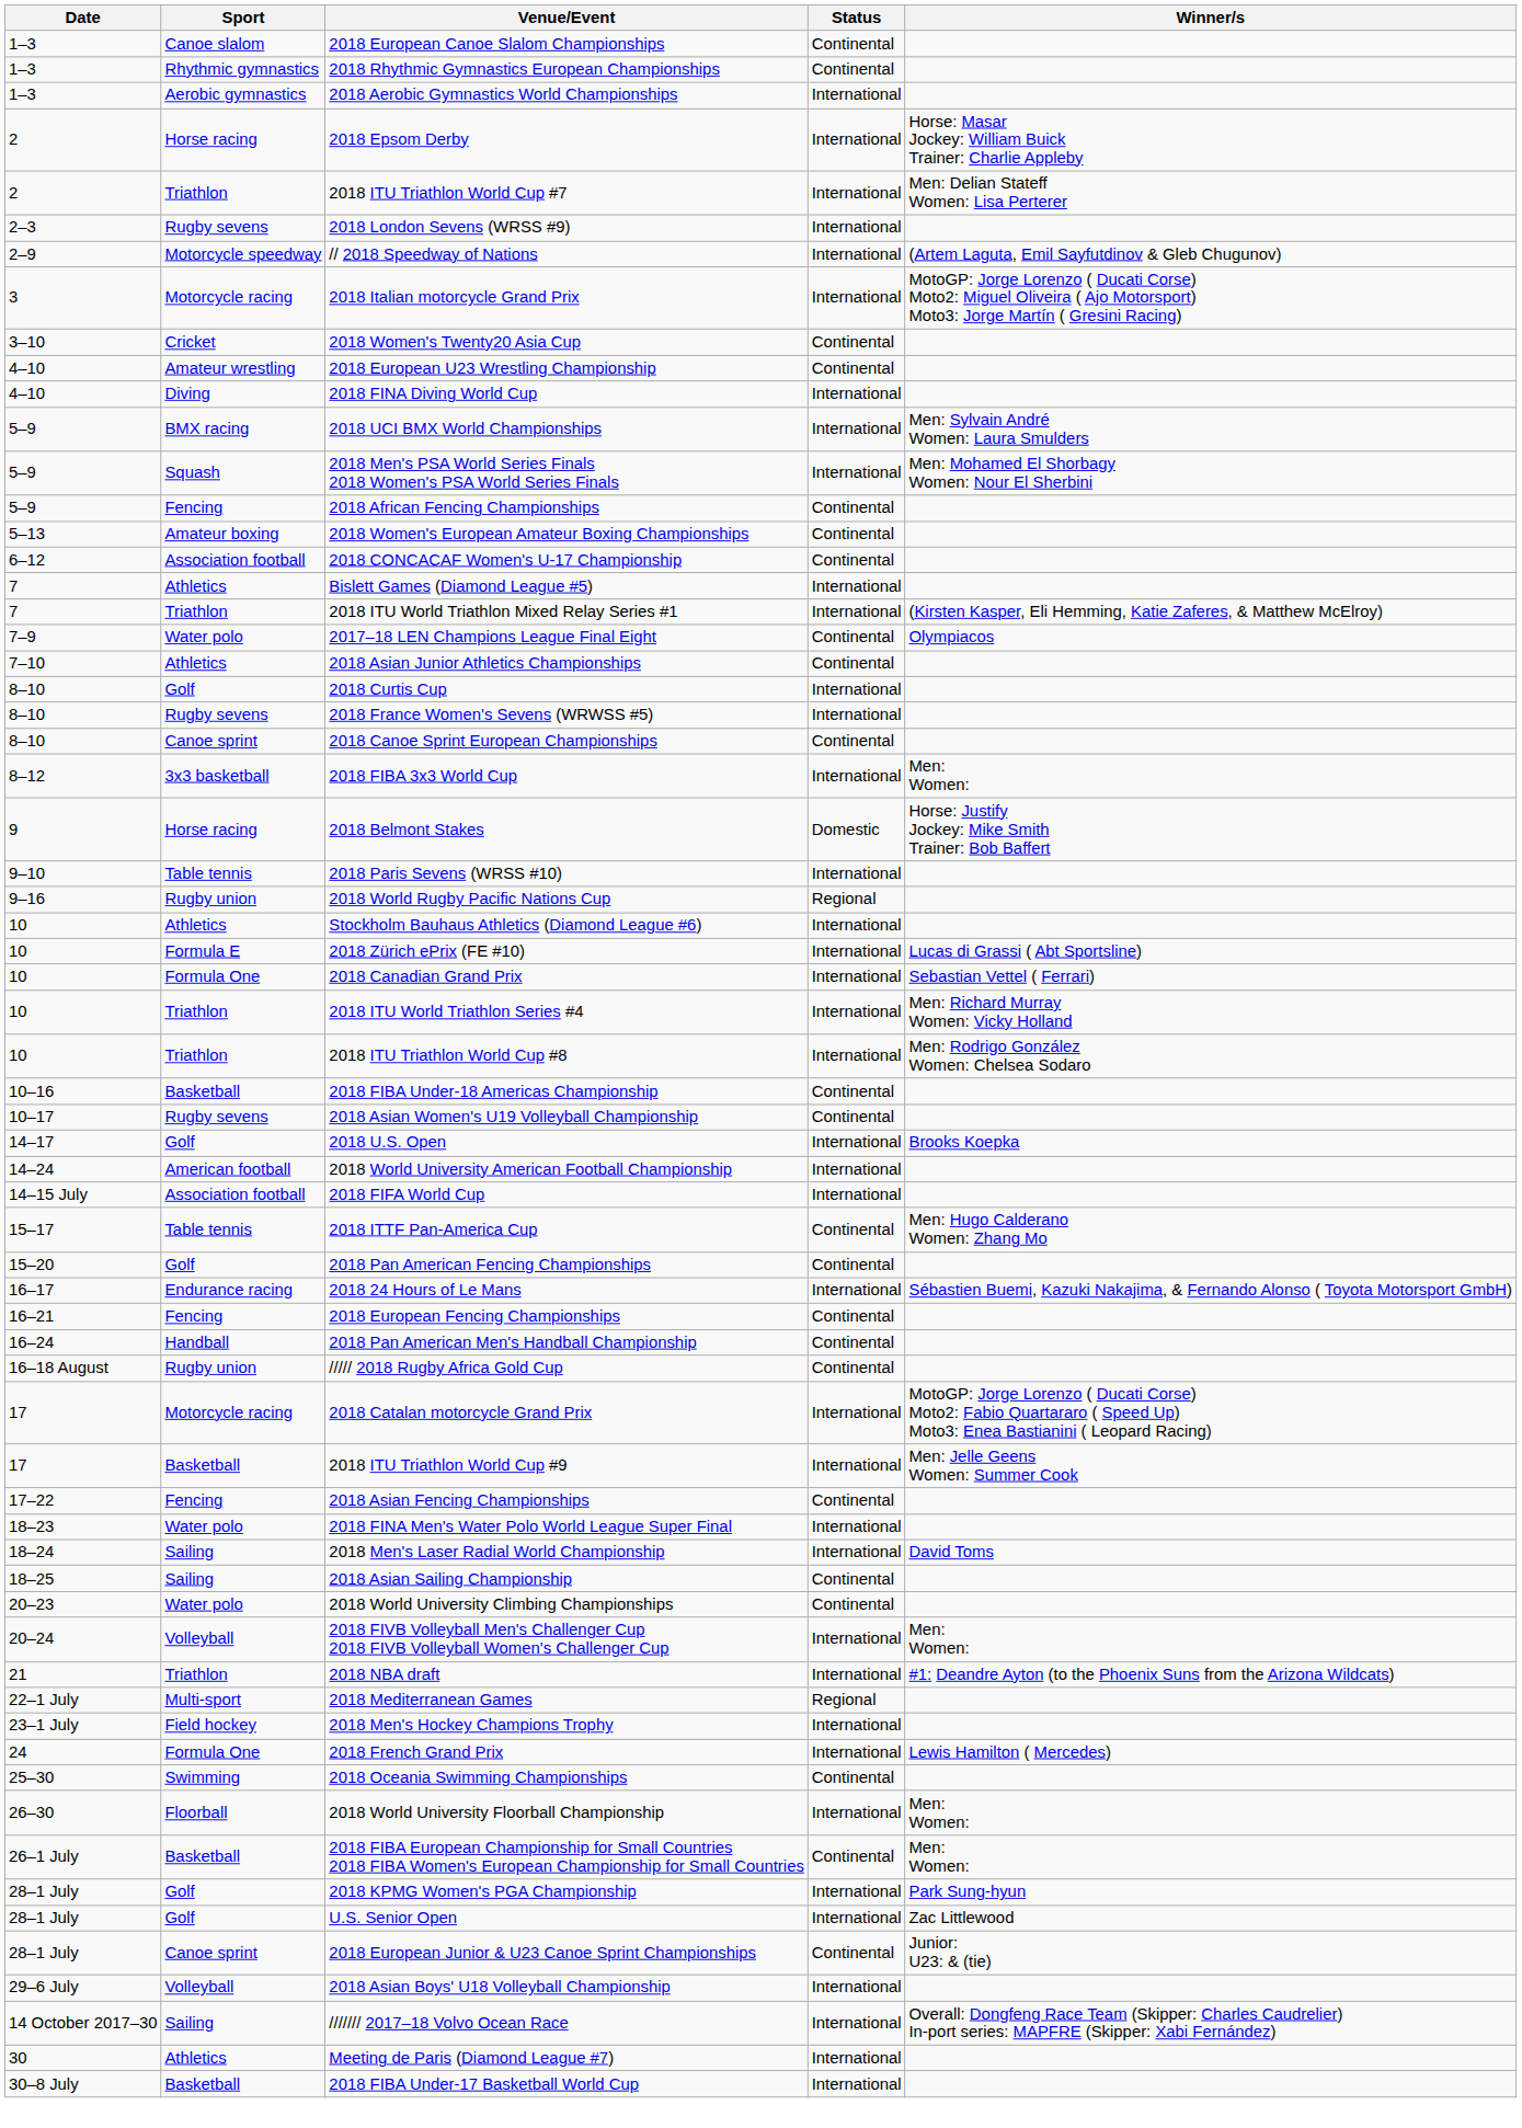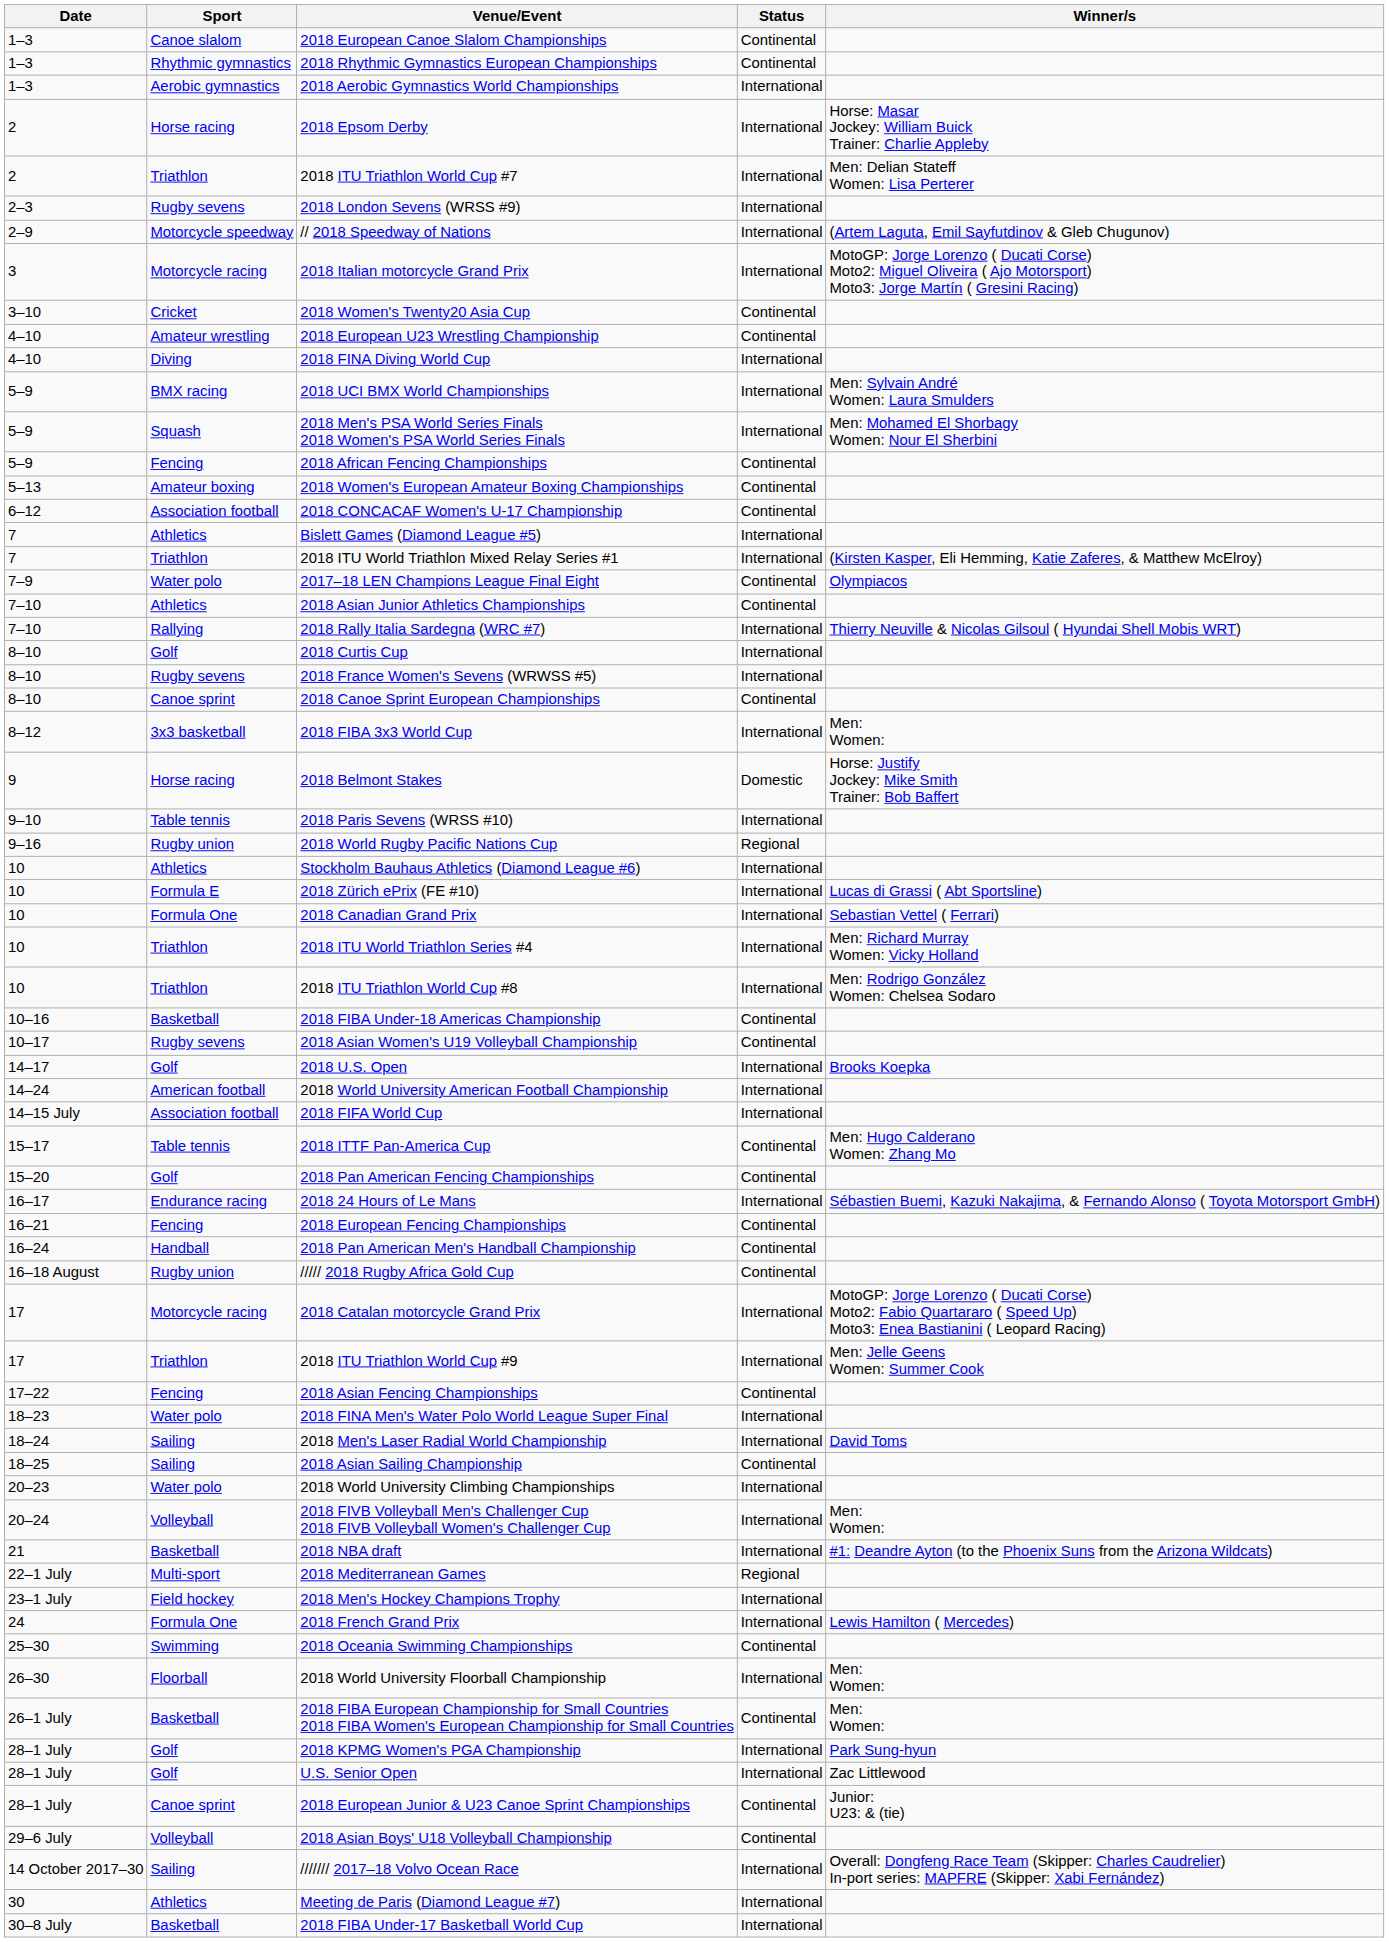+ row: 7–10 | Rallying | 2018 Rally Italia Sardegna (WRC #7) | International | Thierry Neuville & Nicolas Gilsoul ( Hyundai Shell Mobis WRT)
2018 ITU Triathlon World Cup #9 | Sport: Basketball -> Triathlon
2018 World University Climbing Championships | Status: Continental -> International
2018 NBA draft | Sport: Triathlon -> Basketball
2018 Asian Boys' U18 Volleyball Championship | Status: International -> Continental
